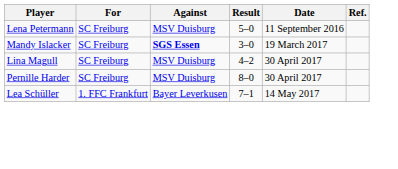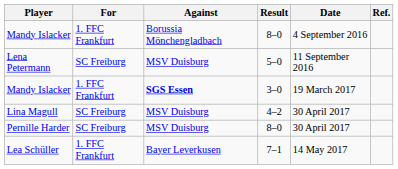+ row: Mandy Islacker | 1. FFC Frankfurt | Borussia Mönchengladbach | 8–0 | 4 September 2016
Mandy Islacker / 3–0 | For: SC Freiburg -> 1. FFC Frankfurt
